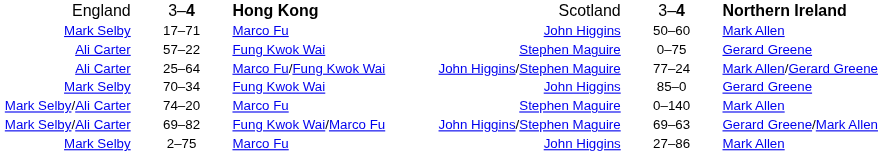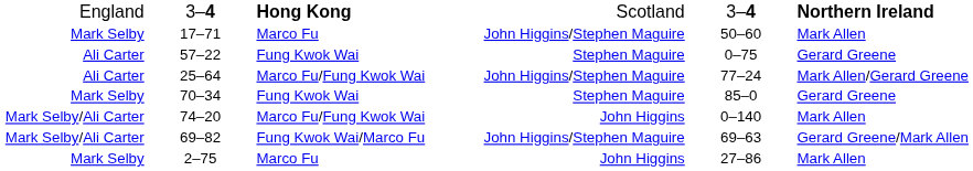17–71 | column 4: John Higgins -> John Higgins/Stephen Maguire
70–34 | column 4: John Higgins -> Stephen Maguire
74–20 | column 3: Marco Fu -> Marco Fu/Fung Kwok Wai
74–20 | column 4: Stephen Maguire -> John Higgins
